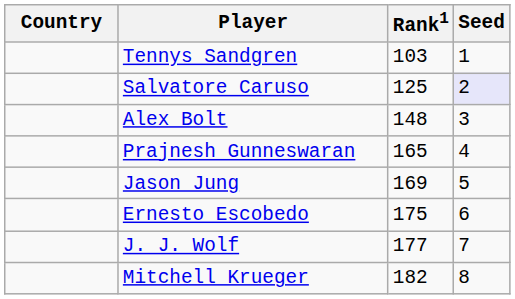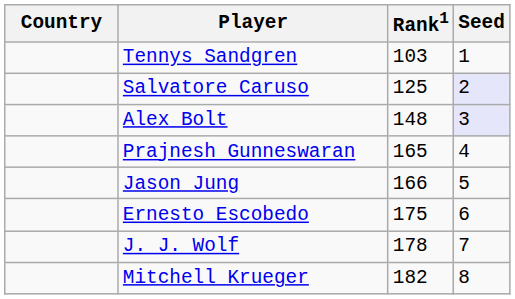Alex Bolt | Seed: no background -> lavender background
Jason Jung | Rank1: 169 -> 166
J. J. Wolf | Rank1: 177 -> 178
